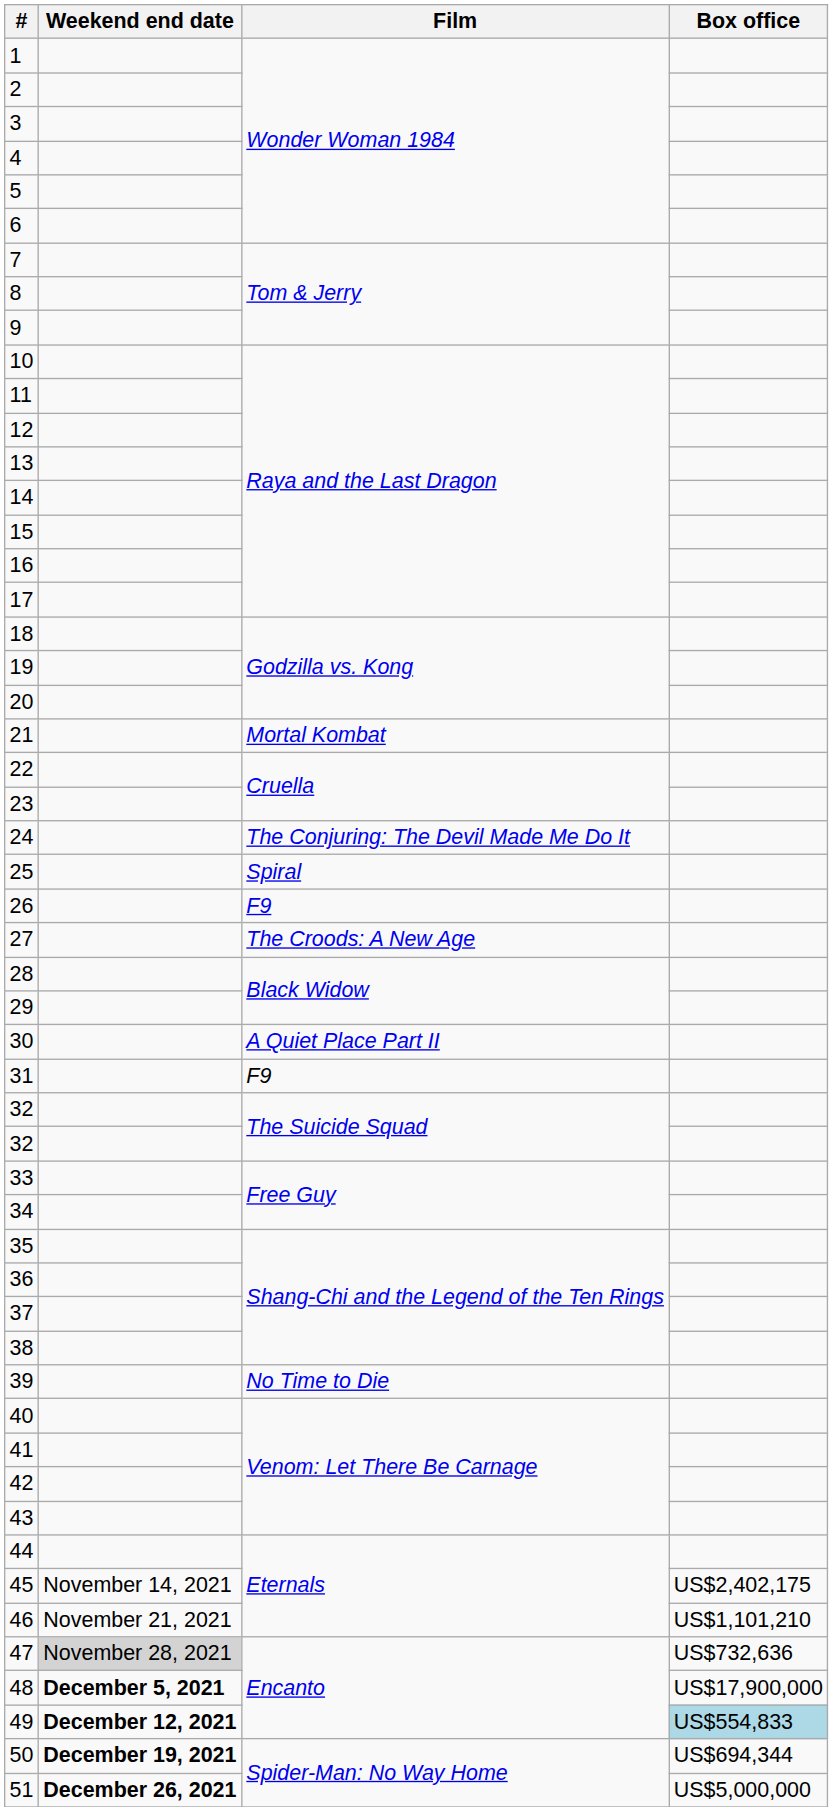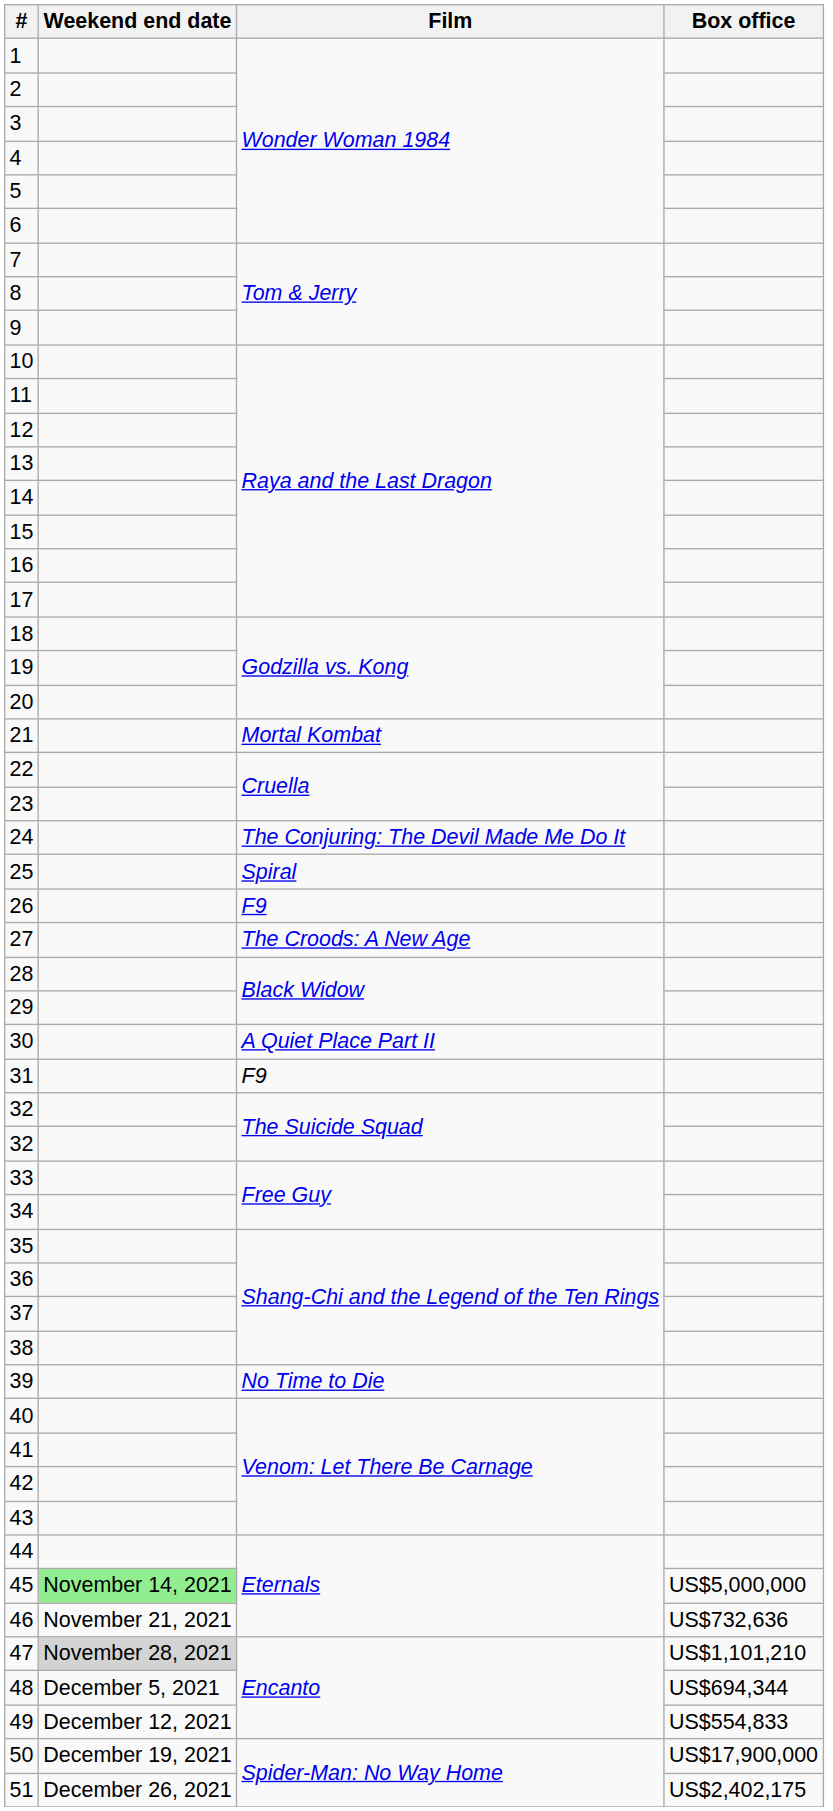45 | Weekend end date: no background -> lightgreen background
45 | Box office: US$2,402,175 -> US$5,000,000
46 | Box office: US$1,101,210 -> US$732,636
47 | Box office: US$732,636 -> US$1,101,210
48 | Weekend end date: bold -> normal
48 | Box office: US$17,900,000 -> US$694,344
49 | Weekend end date: bold -> normal
49 | Box office: lightblue background -> no background
50 | Weekend end date: bold -> normal
50 | Box office: US$694,344 -> US$17,900,000
51 | Weekend end date: bold -> normal
51 | Box office: US$5,000,000 -> US$2,402,175
